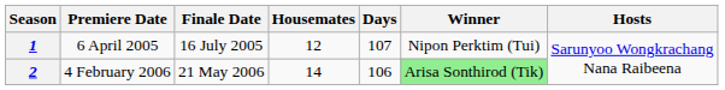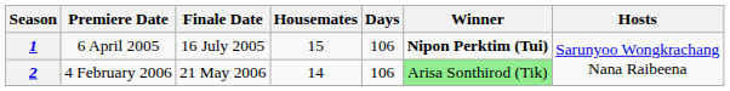1 | Housemates: 12 -> 15
1 | Days: 107 -> 106
1 | Winner: normal -> bold
